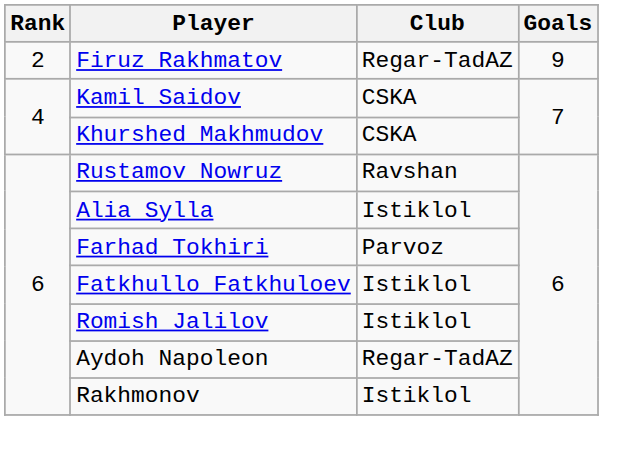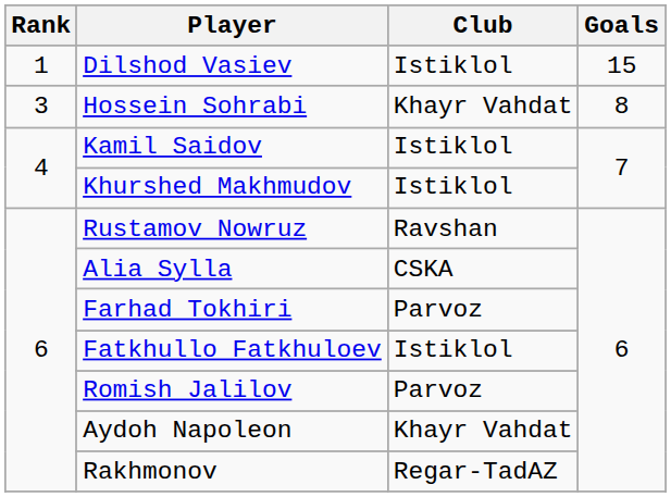+ row: 1 | Dilshod Vasiev | Istiklol | 15
- row: 2 | Firuz Rakhmatov | Regar-TadAZ | 9
+ row: 3 | Hossein Sohrabi | Khayr Vahdat | 8
Kamil Saidov | Club: CSKA -> Istiklol
Khurshed Makhmudov | Club: CSKA -> Istiklol
Alia Sylla | Club: Istiklol -> CSKA
Romish Jalilov | Club: Istiklol -> Parvoz
Aydoh Napoleon | Club: Regar-TadAZ -> Khayr Vahdat
Rakhmonov | Club: Istiklol -> Regar-TadAZ
